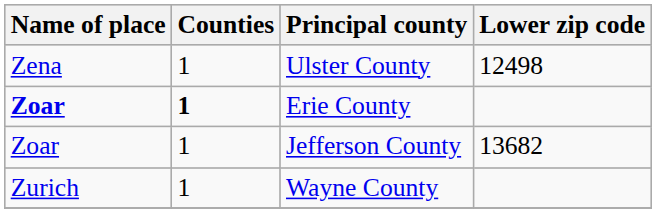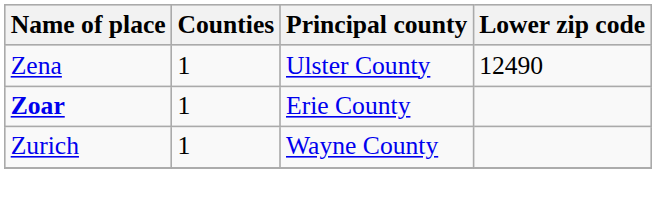Ulster County | Lower zip code: 12498 -> 12490
Erie County | Counties: bold -> normal
- row: Zoar | 1 | Jefferson County | 13682
